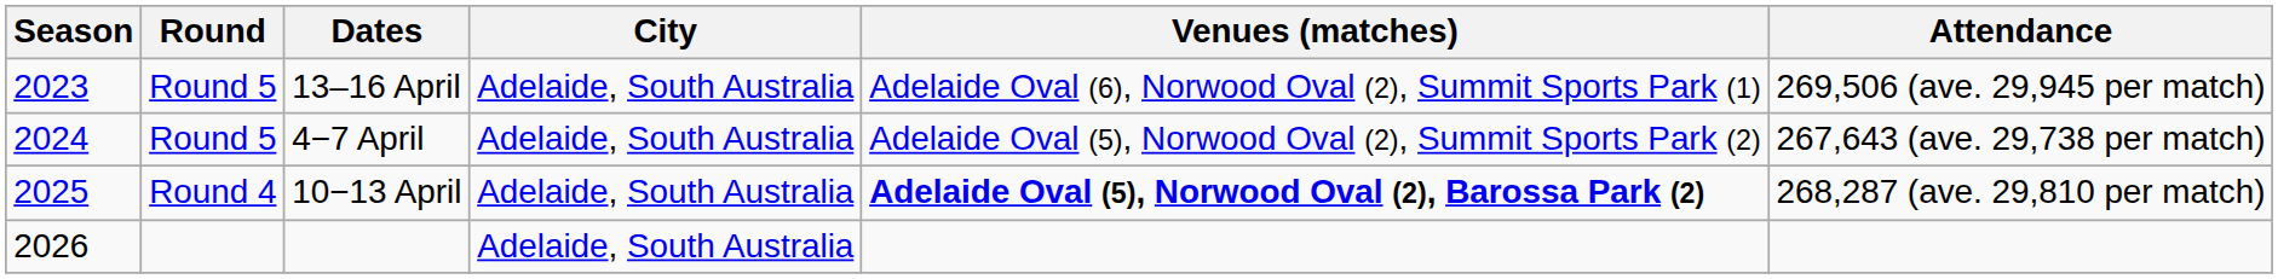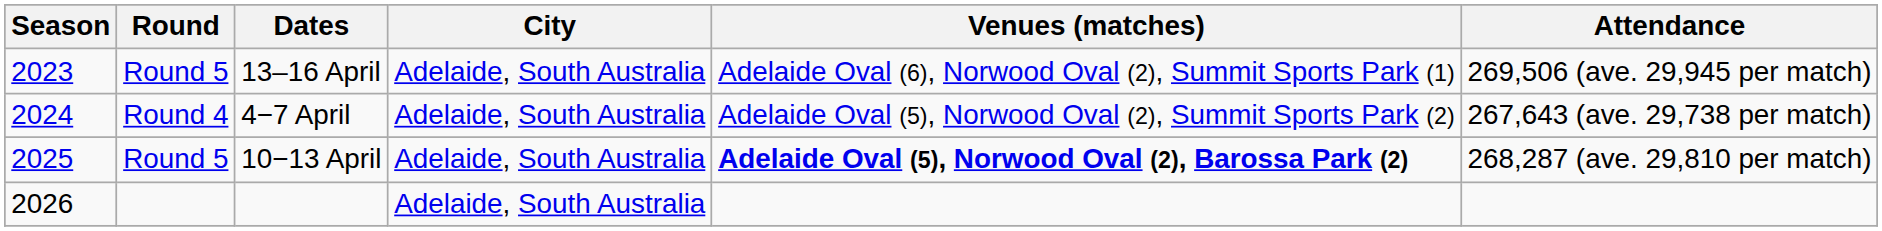4−7 April | Round: Round 5 -> Round 4
10−13 April | Round: Round 4 -> Round 5
